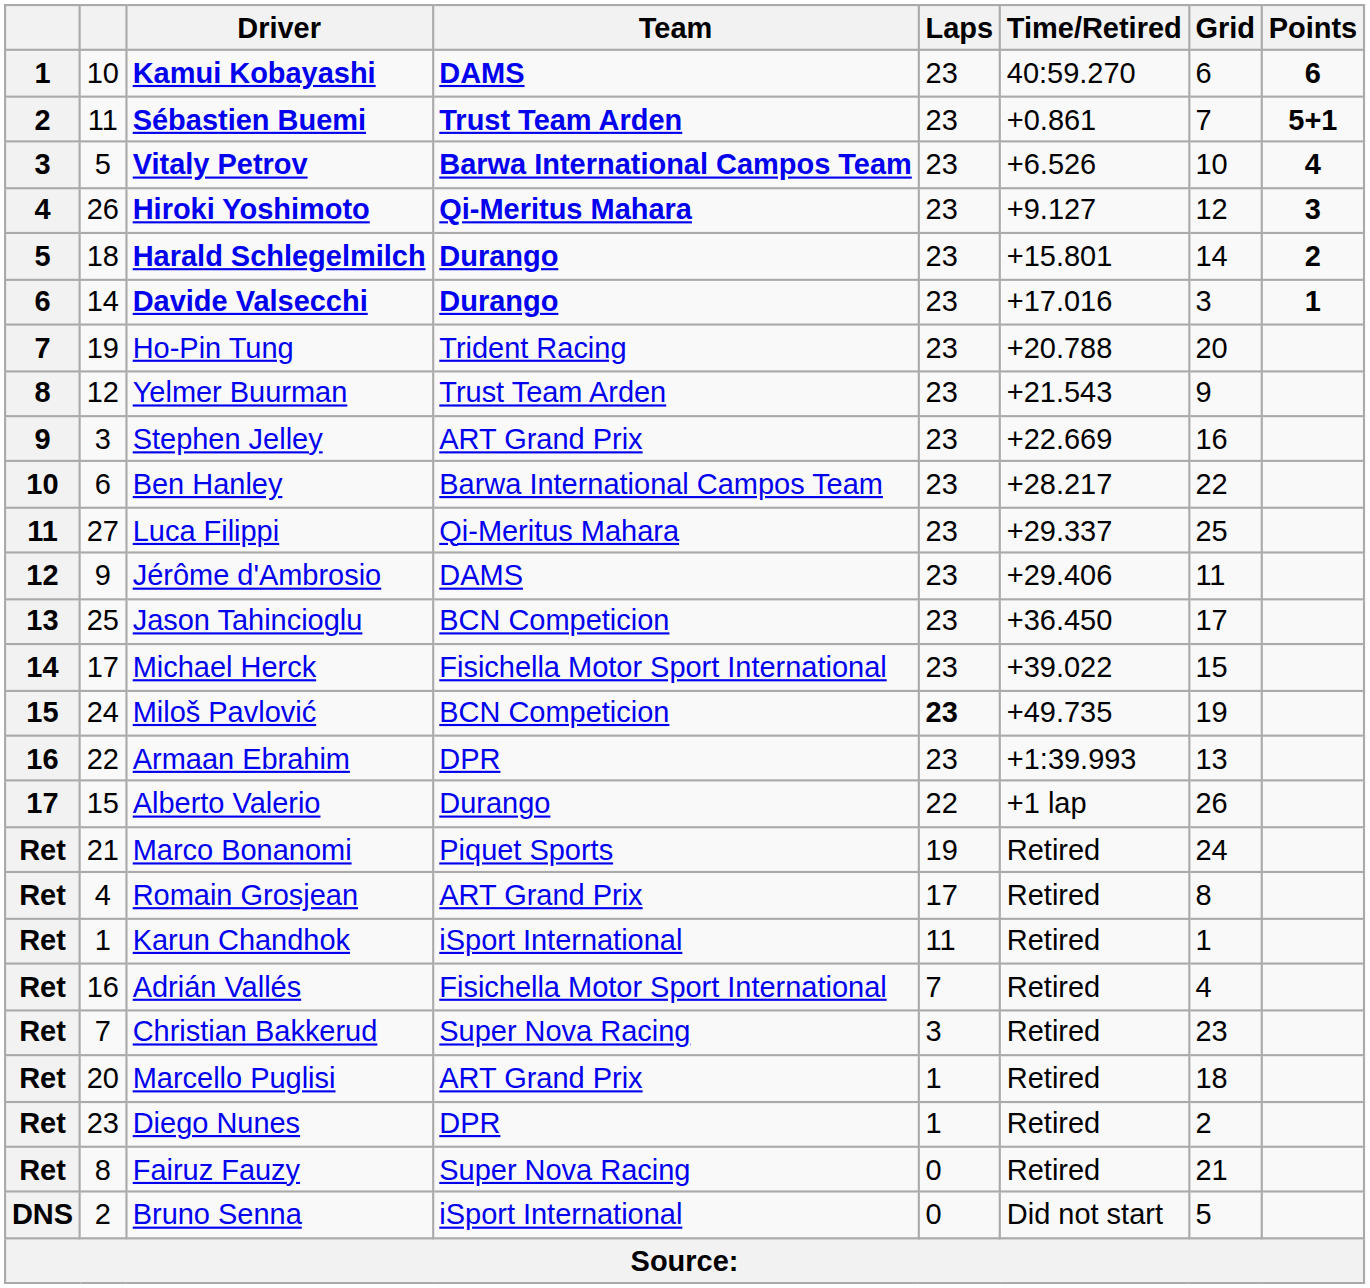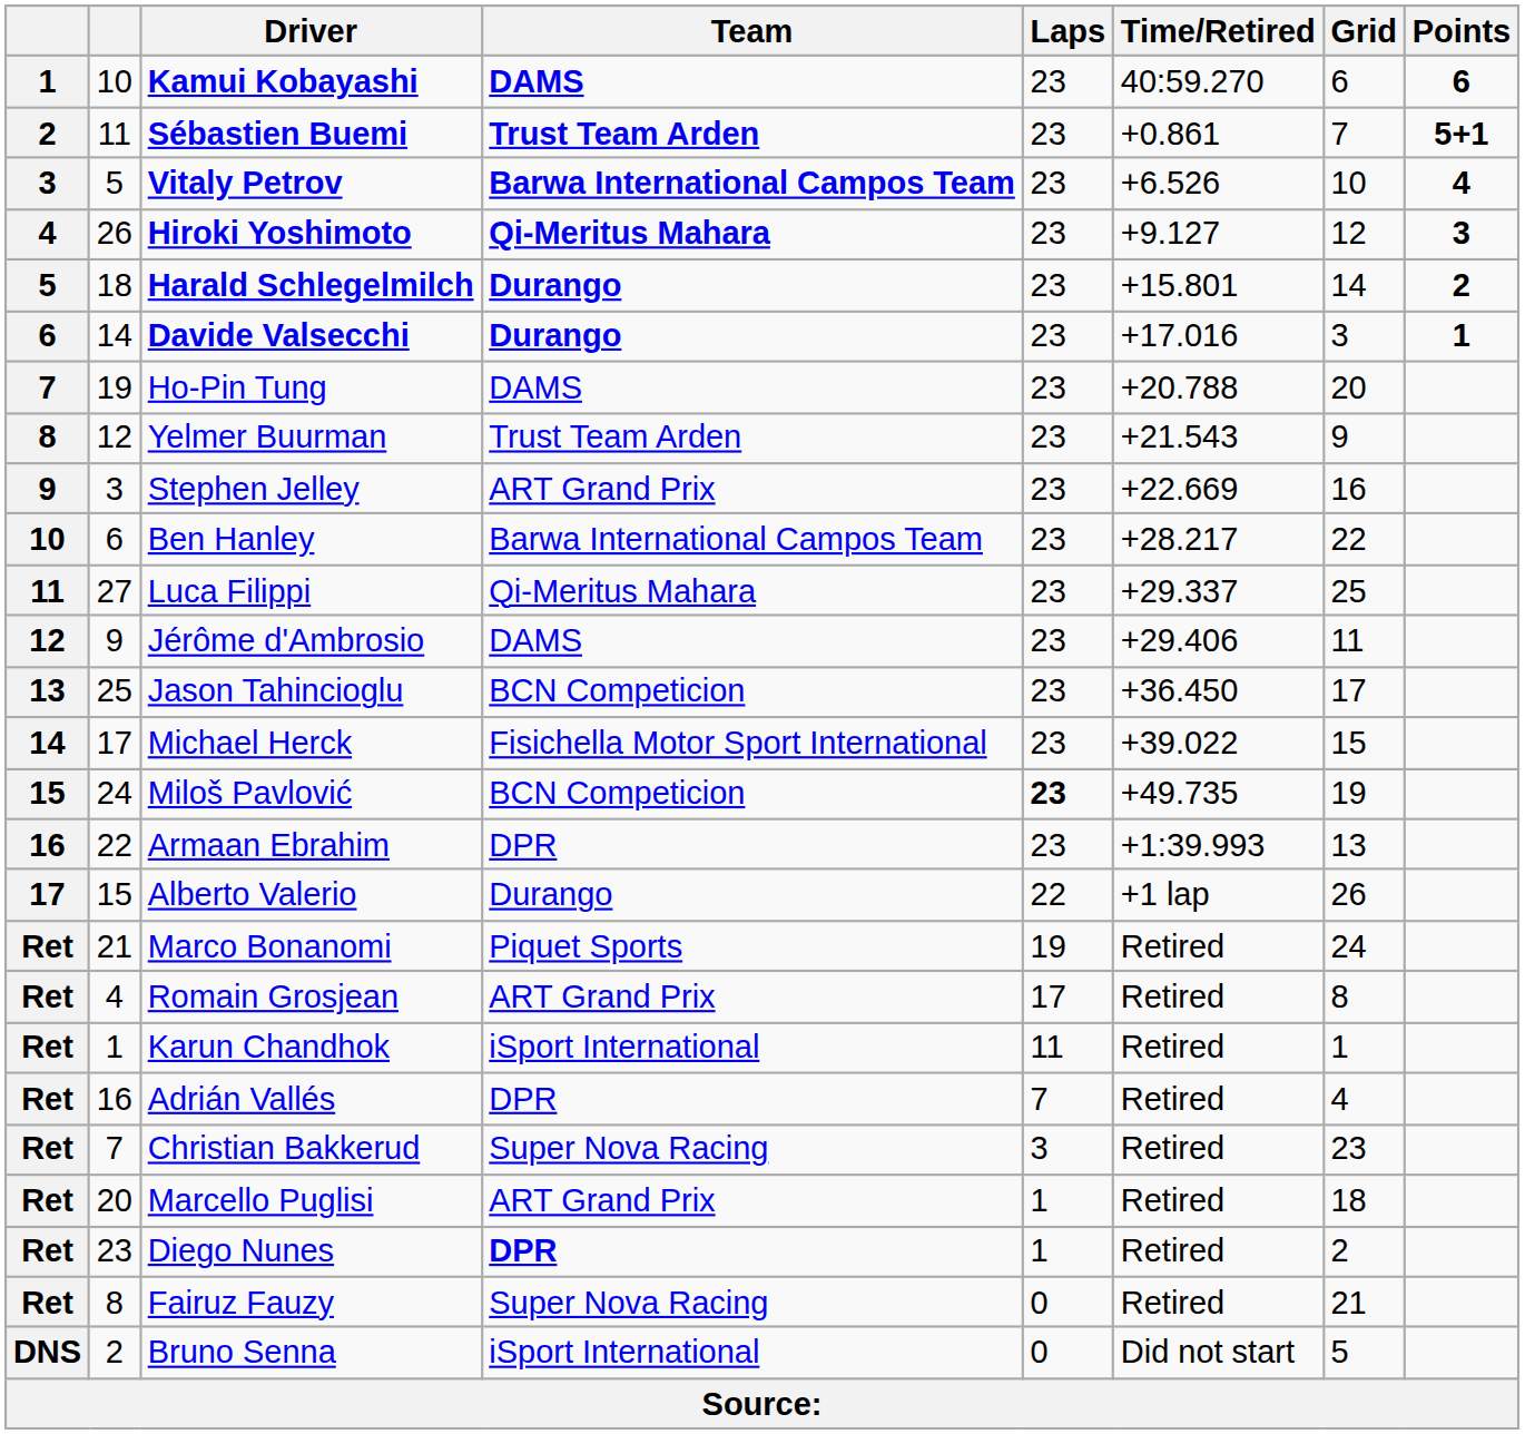Ho-Pin Tung | Team: Trident Racing -> DAMS
Adrián Vallés | Team: Fisichella Motor Sport International -> DPR
Diego Nunes | Team: normal -> bold
